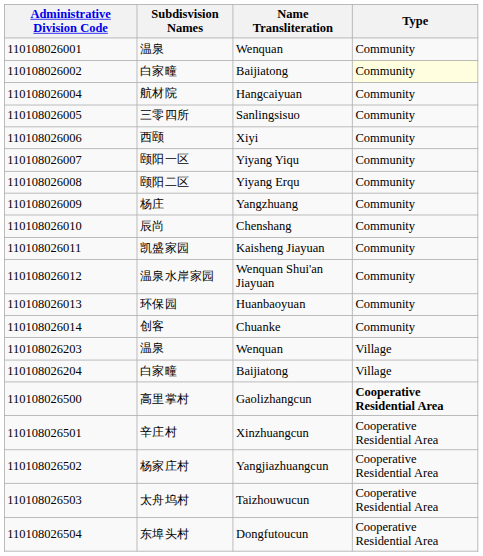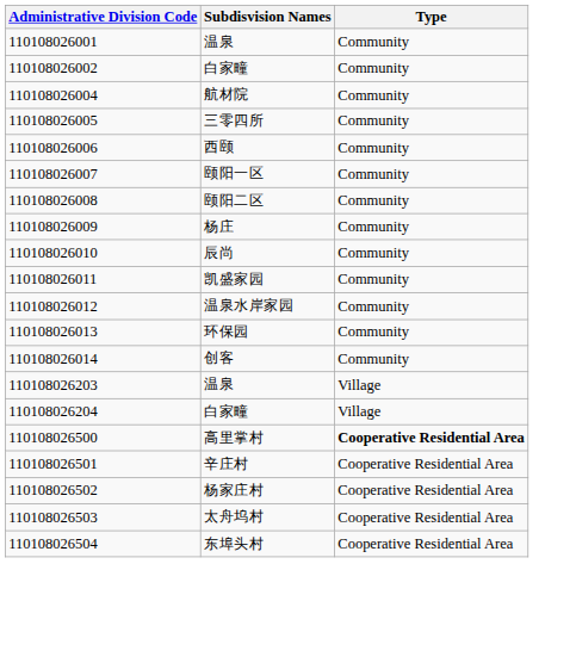- column: Name Transliteration | Wenquan | Baijiatong | Hangcaiyuan | Sanlingsisuo | Xiyi | Yiyang Yiqu | Yiyang Erqu | Yangzhuang | Chenshang | Kaisheng Jiayuan | Wenquan Shui'an Jiayuan | Huanbaoyuan | Chuanke | Wenquan | Baijiatong | Gaolizhangcun | Xinzhuangcun | Yangjiazhuangcun | Taizhouwucun | Dongfutoucun
110108026002 / 白家疃 | Type: lightyellow background -> no background
